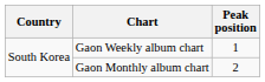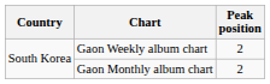Gaon Weekly album chart | Peak position: 1 -> 2
